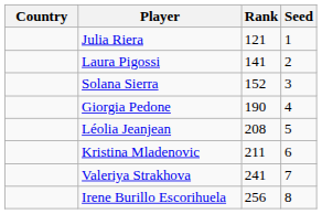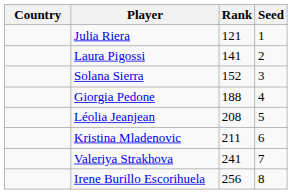Giorgia Pedone | Rank: 190 -> 188
